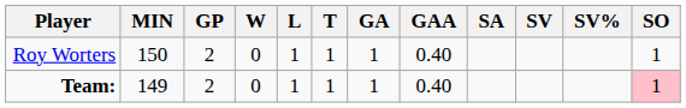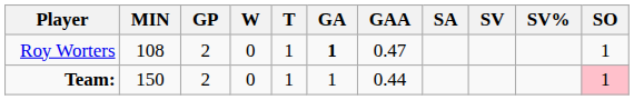- column: L | 1 | 1
Roy Worters | MIN: 150 -> 108
Roy Worters | GA: normal -> bold
Roy Worters | GAA: 0.40 -> 0.47
Team: | MIN: 149 -> 150
Team: | GAA: 0.40 -> 0.44
